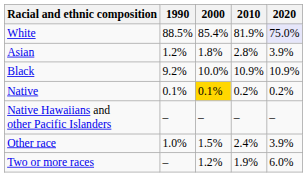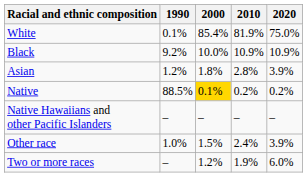White | 1990: 88.5% -> 0.1%
White | 2020: lavender background -> no background
rows swapped: Black <-> Asian
Native | 1990: 0.1% -> 88.5%
